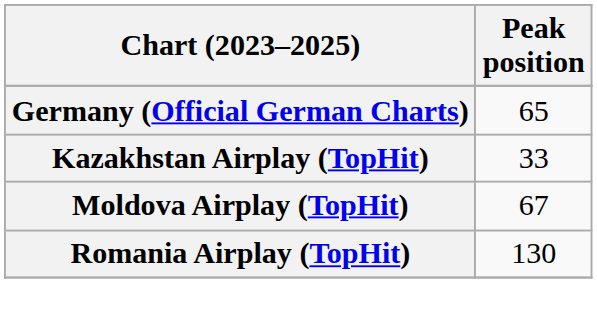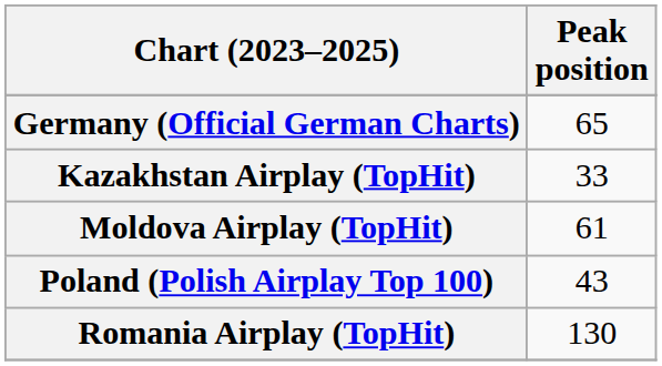Moldova Airplay (TopHit) | Peak position: 67 -> 61
+ row: Poland (Polish Airplay Top 100) | 43
